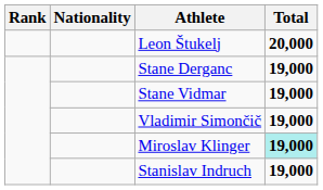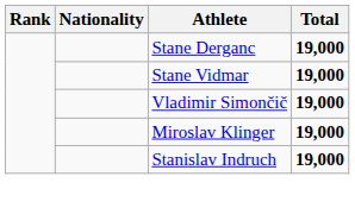- row: Leon Štukelj | 20,000
Miroslav Klinger | Total: paleturquoise background -> no background
